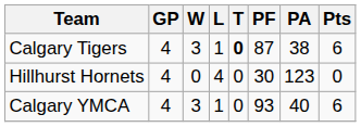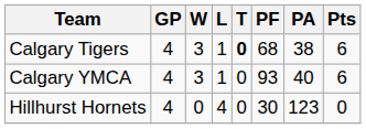Calgary Tigers | PF: 87 -> 68
rows swapped: Calgary YMCA <-> Hillhurst Hornets
